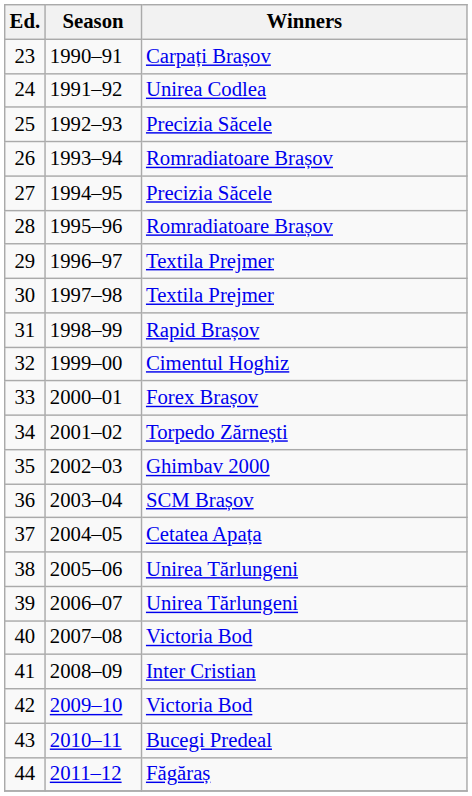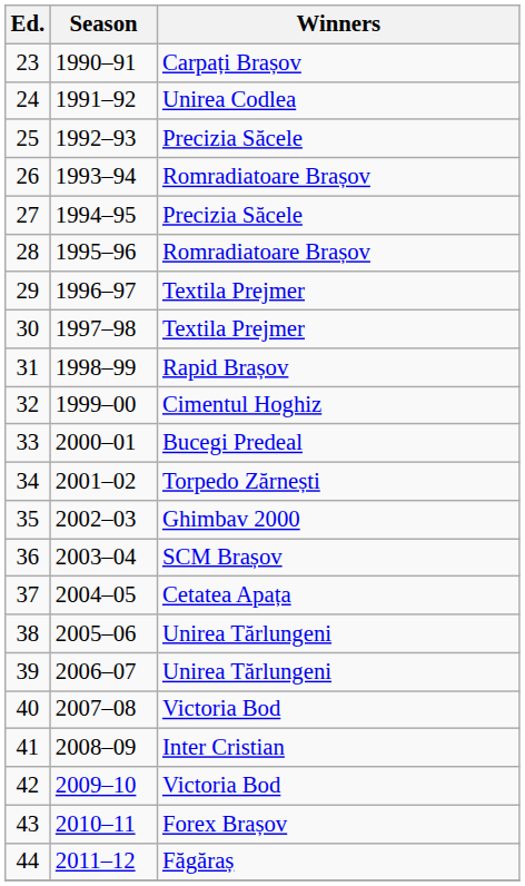33 | Winners: Forex Brașov -> Bucegi Predeal
43 | Winners: Bucegi Predeal -> Forex Brașov
